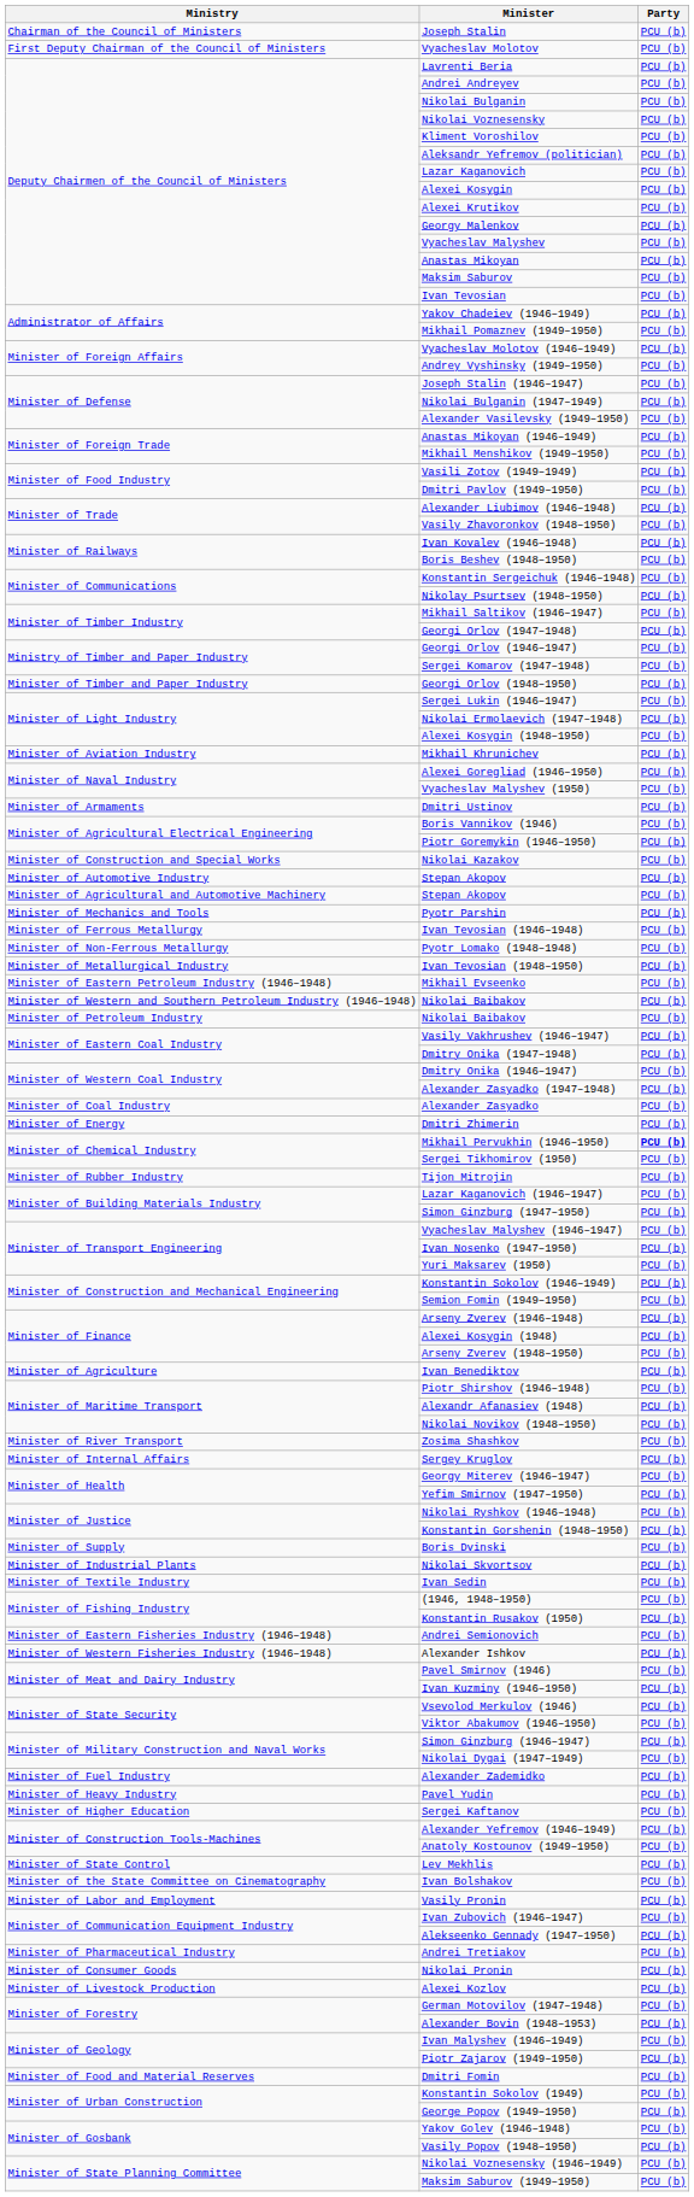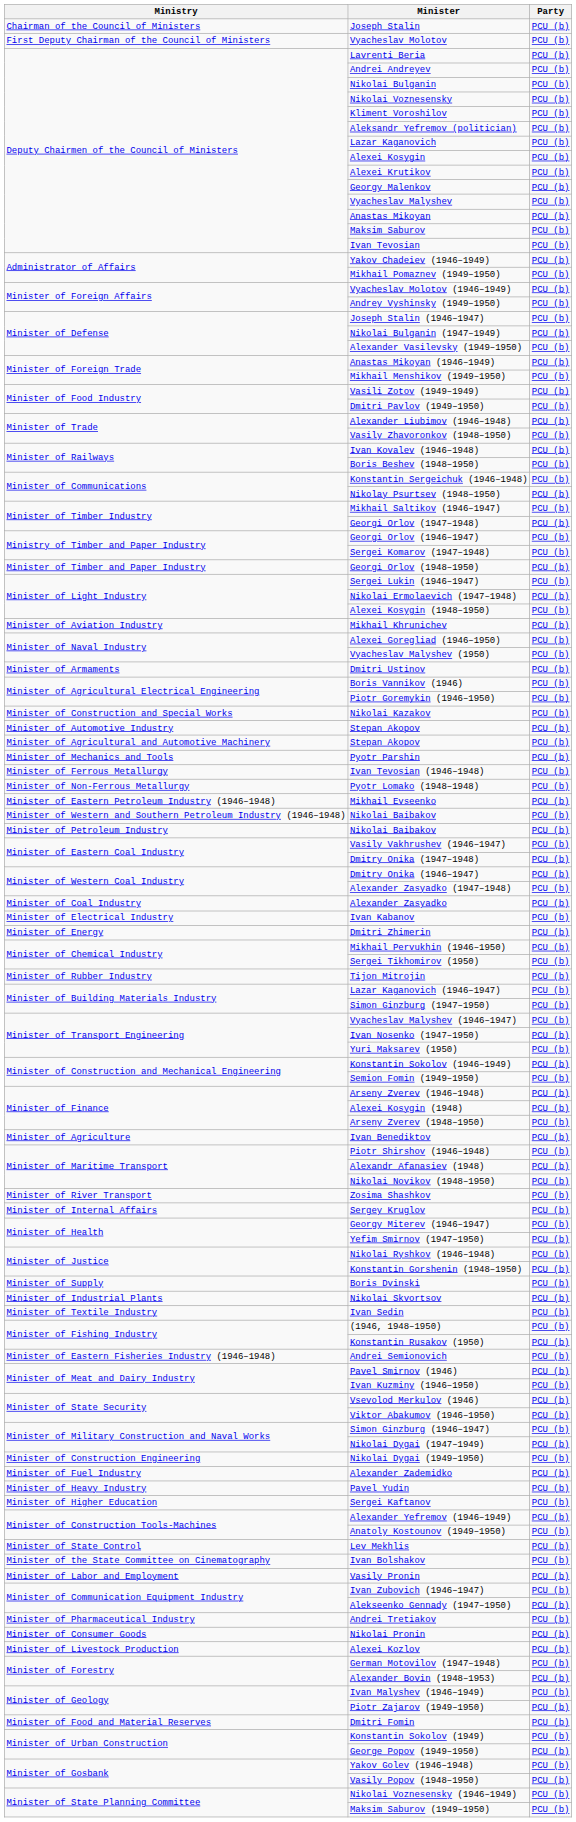- row: Minister of Metallurgical Industry | Ivan Tevosian (1948–1950) | PCU (b)
+ row: Minister of Electrical Industry | Ivan Kabanov | PCU (b)
Mikhail Pervukhin (1946–1950) | Party: bold -> normal
- row: Minister of Western Fisheries Industry (1946–1948) | Alexander Ishkov | PCU (b)
+ row: Minister of Construction Engineering | Nikolai Dygai (1949–1950) | PCU (b)
